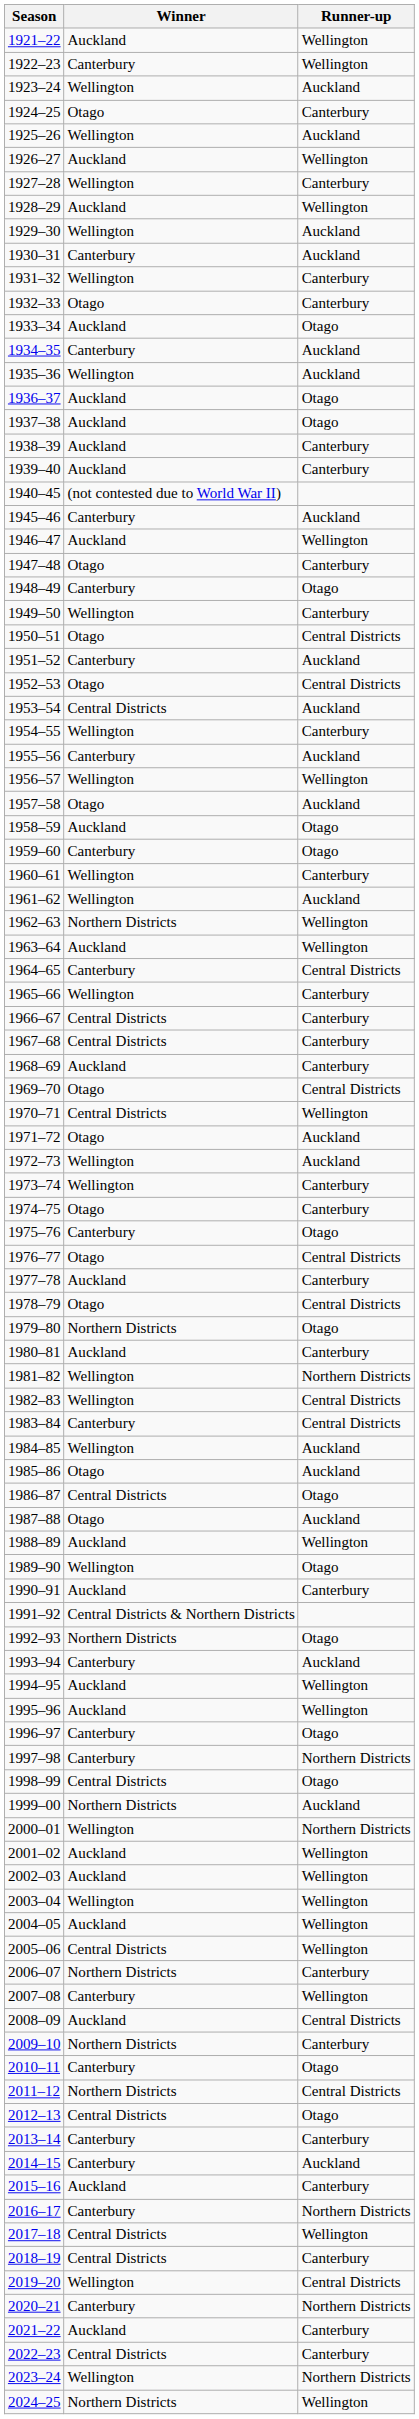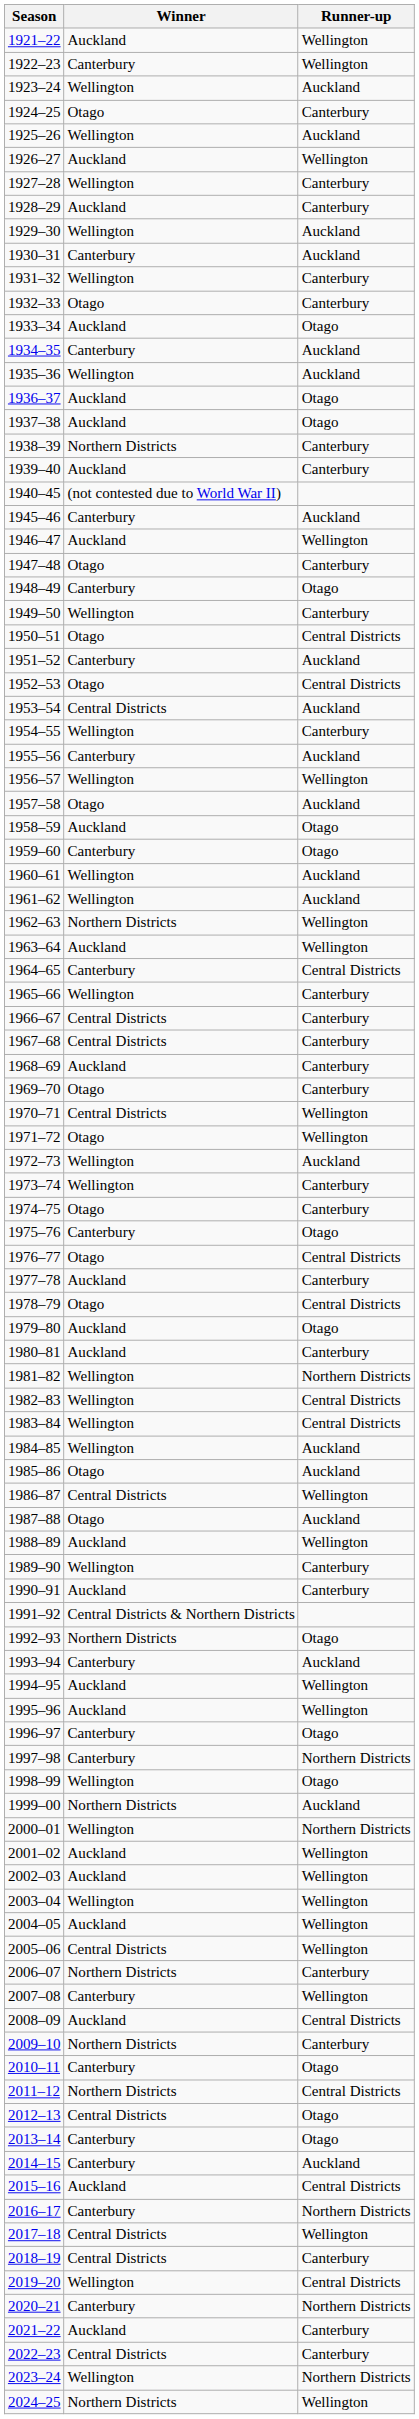1928–29 | Runner-up: Wellington -> Canterbury
1938–39 | Winner: Auckland -> Northern Districts
1960–61 | Runner-up: Canterbury -> Auckland
1969–70 | Runner-up: Central Districts -> Canterbury
1971–72 | Runner-up: Auckland -> Wellington
1979–80 | Winner: Northern Districts -> Auckland
1983–84 | Winner: Canterbury -> Wellington
1986–87 | Runner-up: Otago -> Wellington
1989–90 | Runner-up: Otago -> Canterbury
1998–99 | Winner: Central Districts -> Wellington
2013–14 | Runner-up: Canterbury -> Otago
2015–16 | Runner-up: Canterbury -> Central Districts
